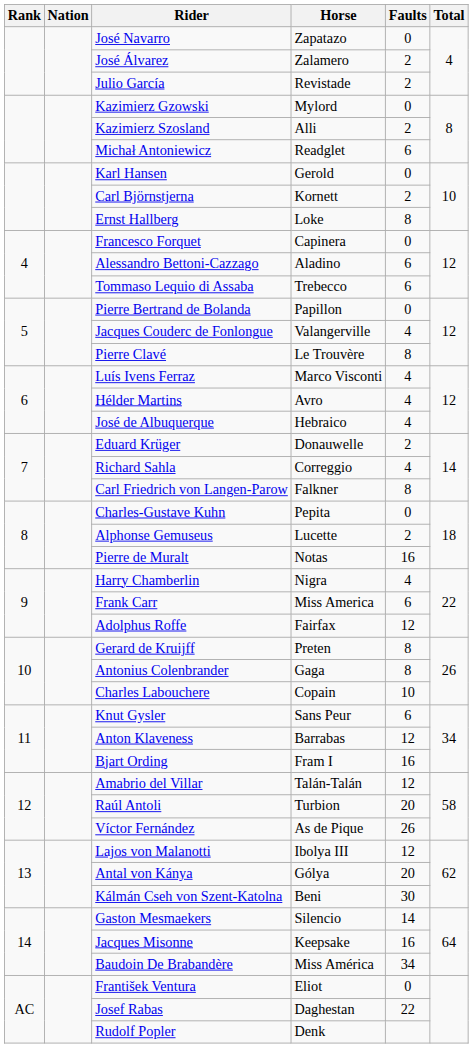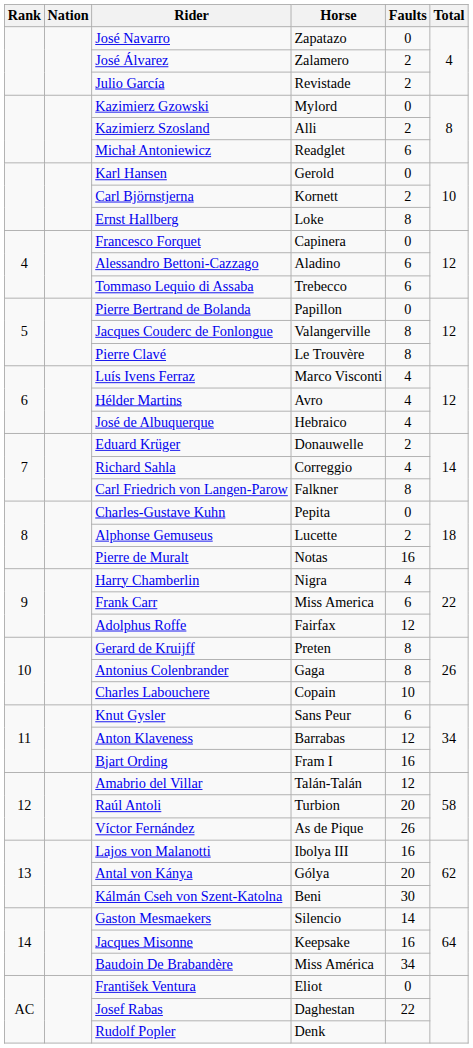Jacques Couderc de Fonlongue | Faults: 4 -> 8
Lajos von Malanotti | Faults: 12 -> 16
